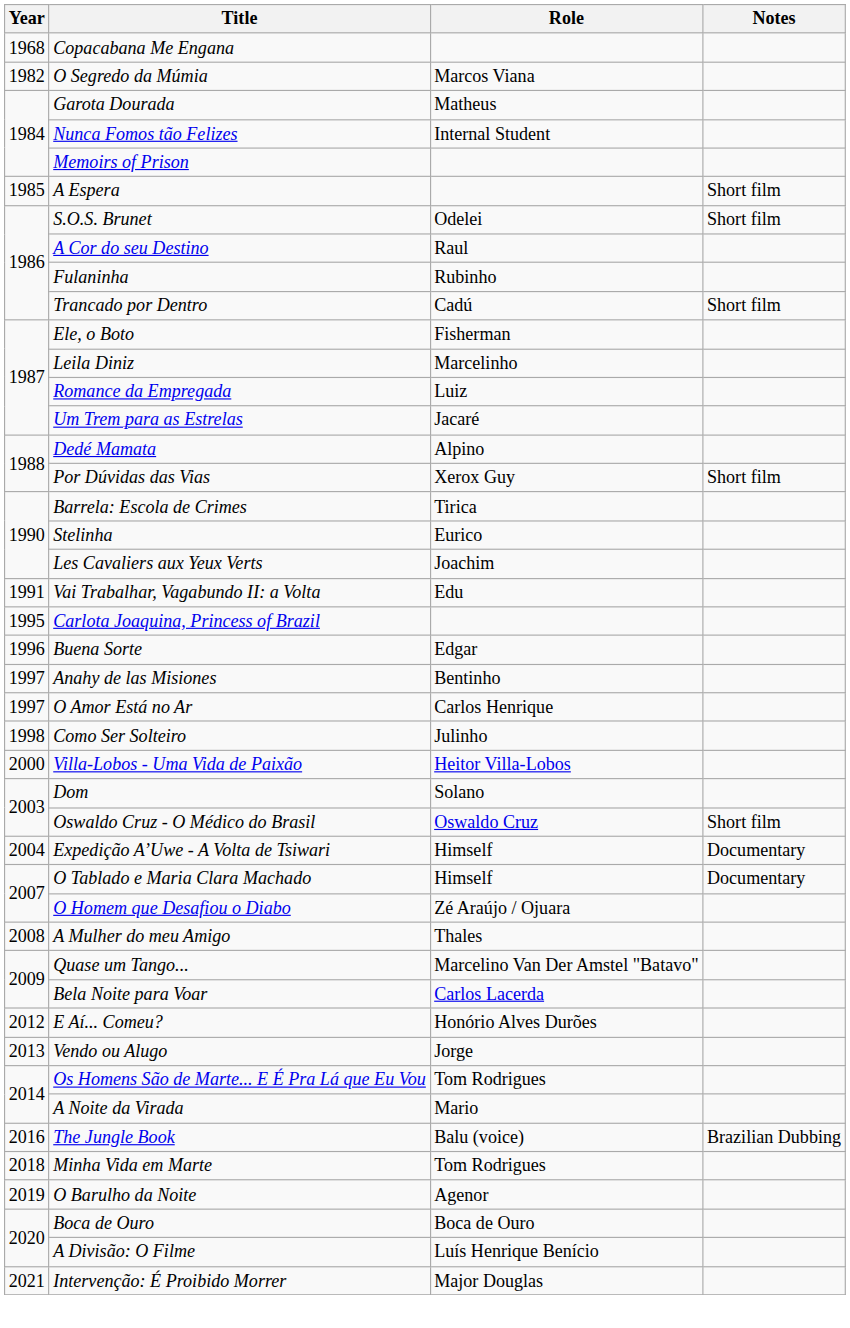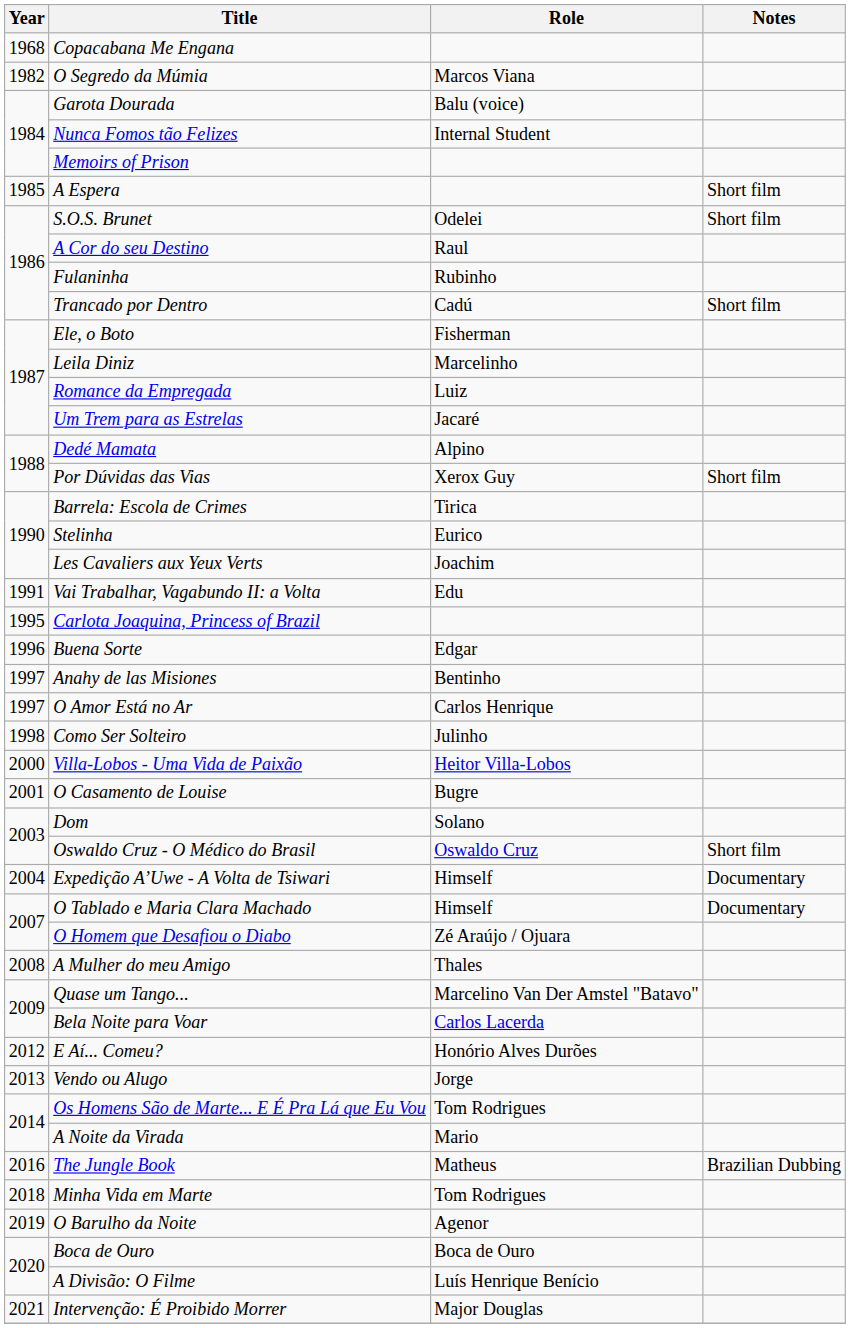Garota Dourada | Role: Matheus -> Balu (voice)
+ row: 2001 | O Casamento de Louise | Bugre
The Jungle Book | Role: Balu (voice) -> Matheus
